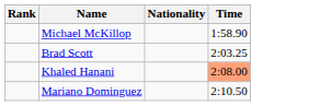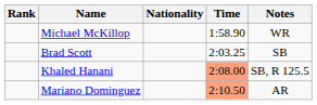+ column: Notes | WR | SB | SB, R 125.5 | AR
Mariano Dominguez | Time: no background -> lightsalmon background
